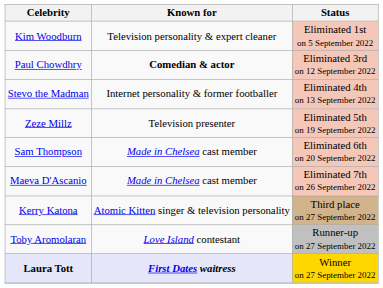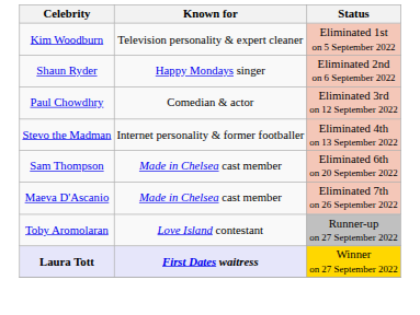+ row: Shaun Ryder | Happy Mondays singer | Eliminated 2nd on 6 September 2022
Paul Chowdhry | Known for: bold -> normal
- row: Zeze Millz | Television presenter | Eliminated 5th on 19 September 2022
- row: Kerry Katona | Atomic Kitten singer & television personality | Third place on 27 September 2022
